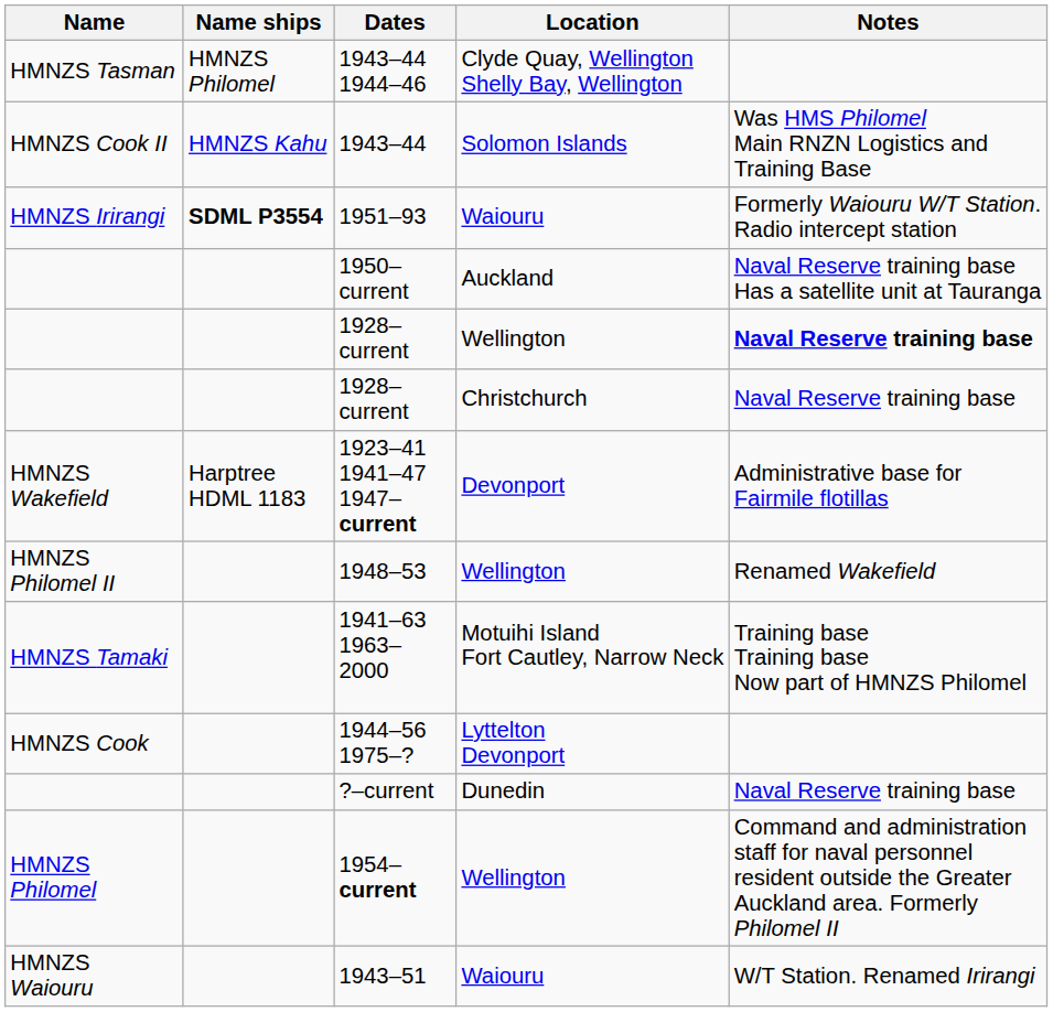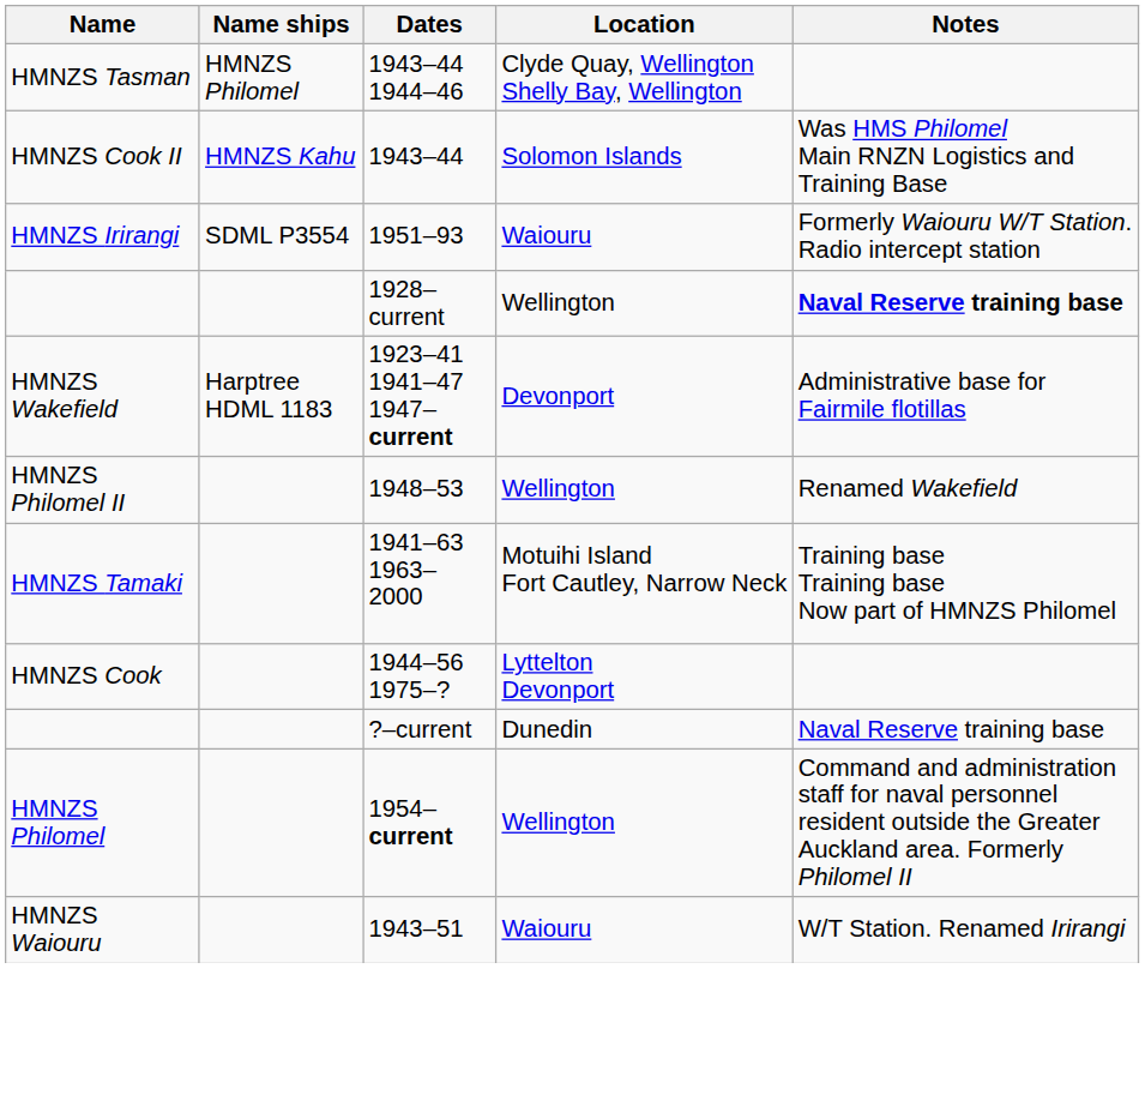1951–93 | Name ships: bold -> normal
- row: 1950–current | Auckland | Naval Reserve training base Has a satellite unit at Tauranga
- row: 1928–current | Christchurch | Naval Reserve training base
